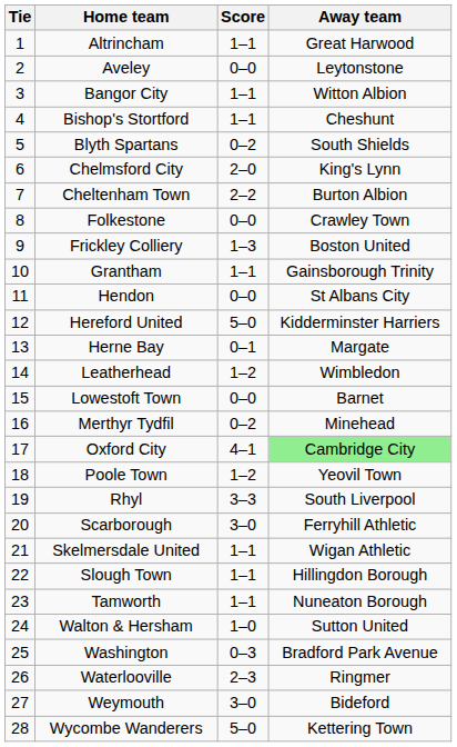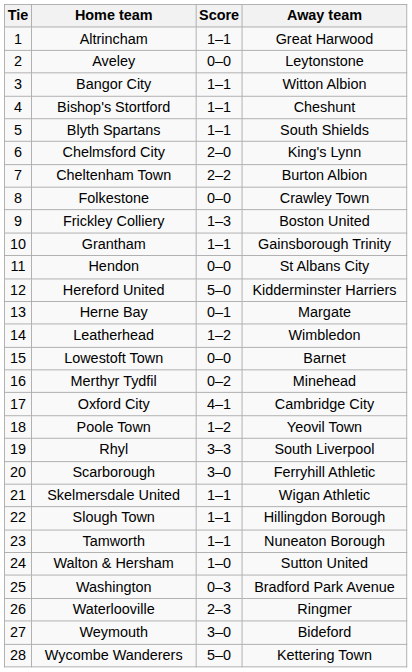Blyth Spartans | Score: 0–2 -> 1–1
Oxford City | Away team: lightgreen background -> no background
